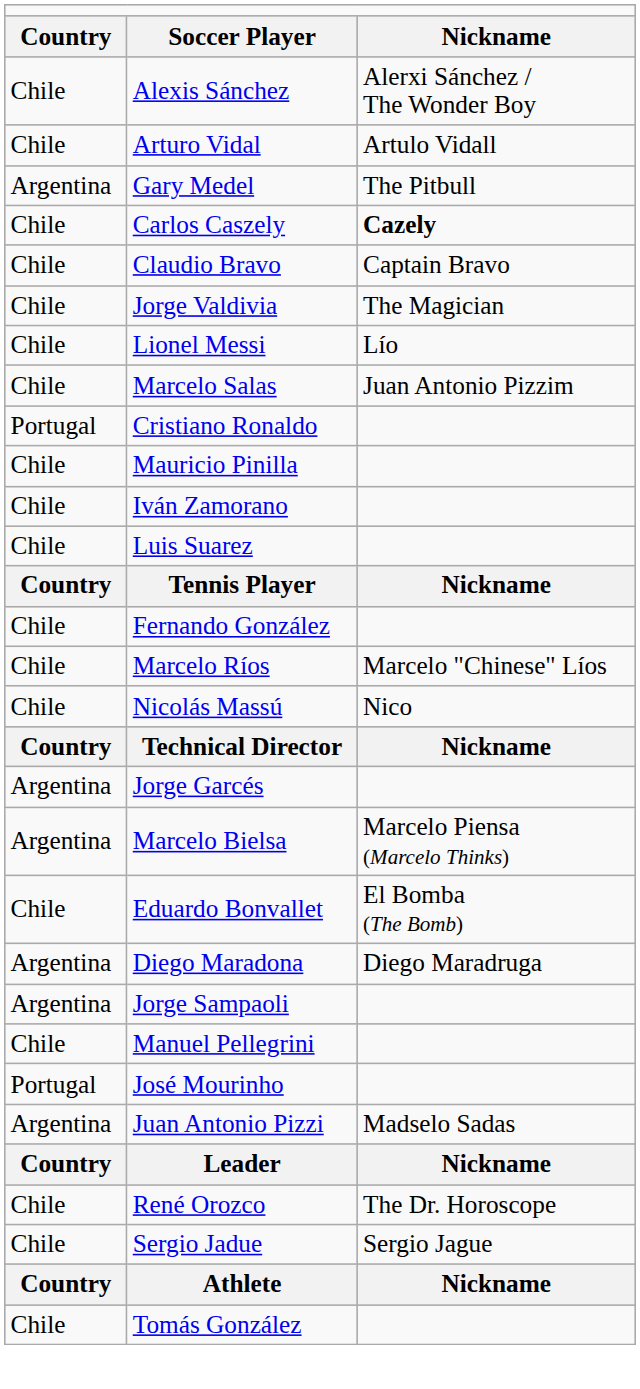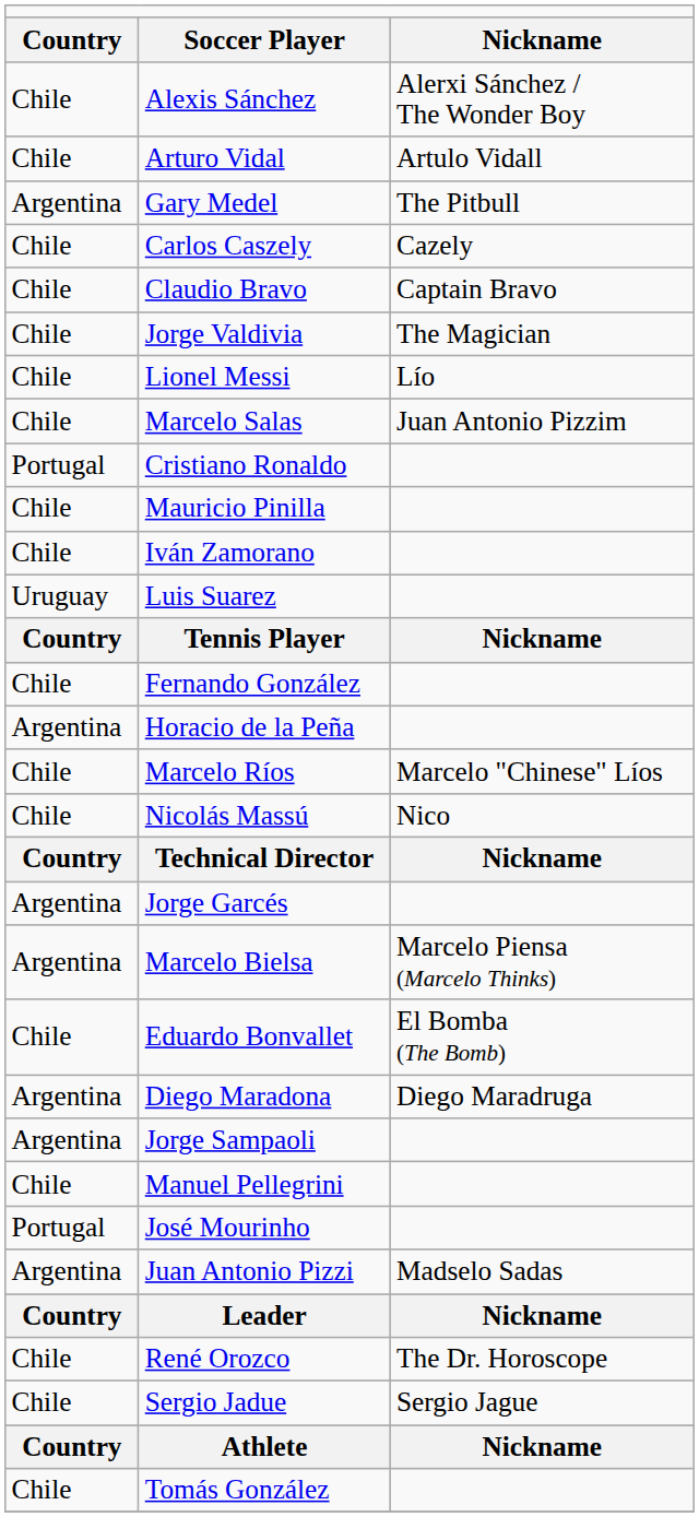Carlos Caszely | column 3: bold -> normal
Luis Suarez | column 1: Chile -> Uruguay
+ row: Argentina | Horacio de la Peña
